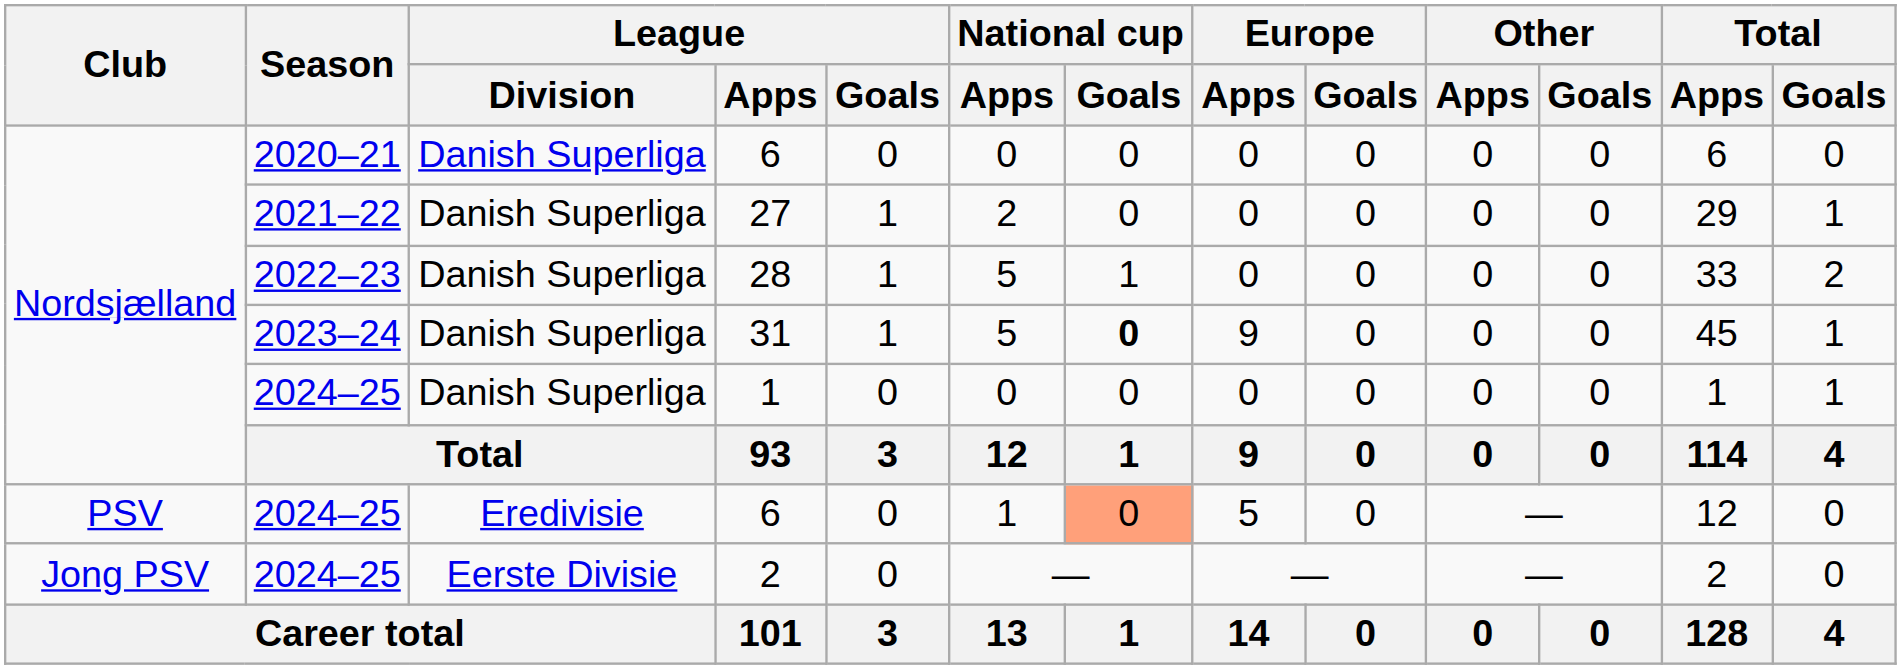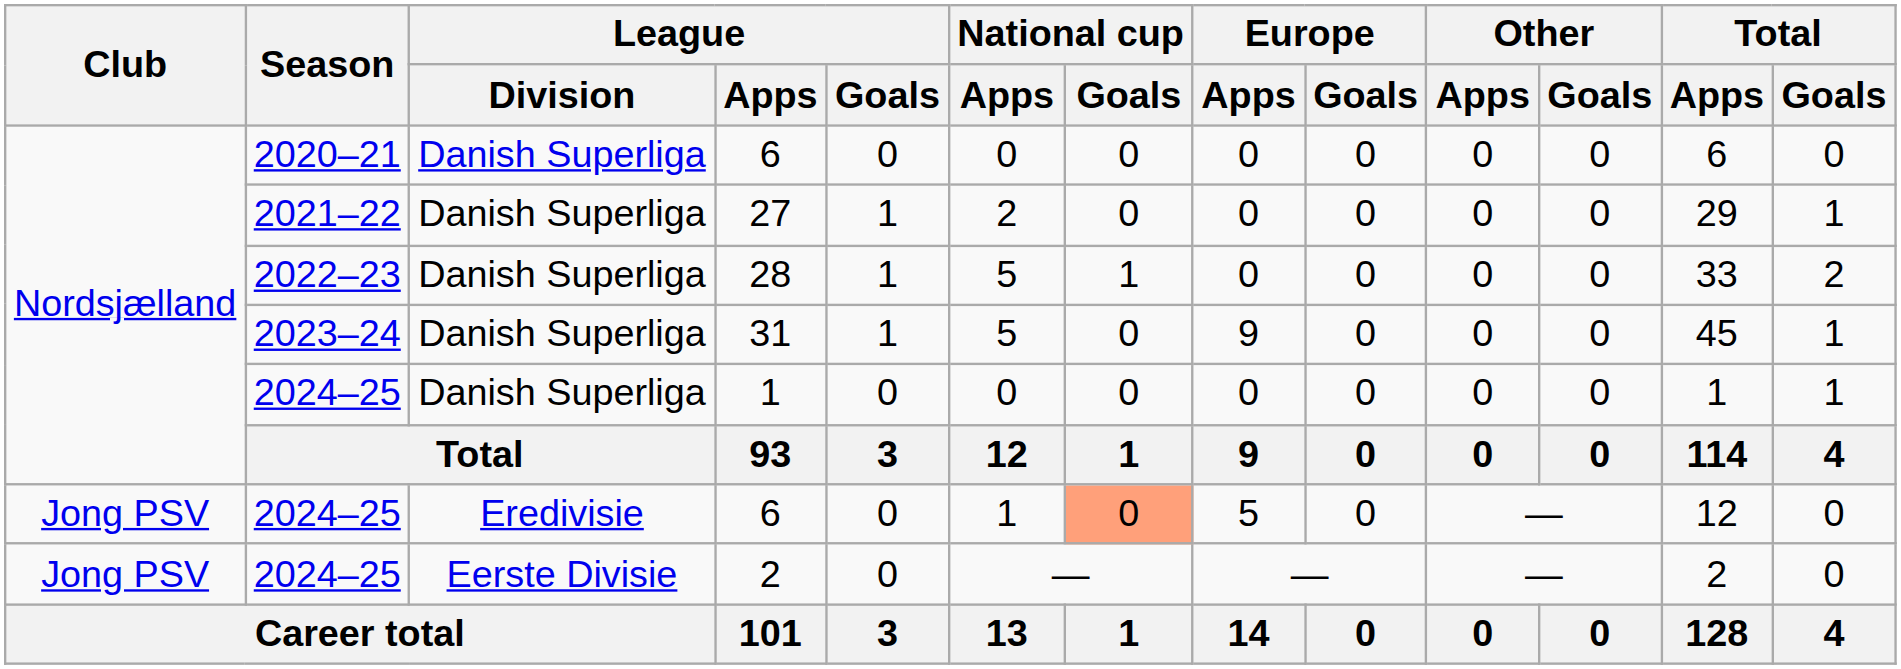31 | National cup / Goals: bold -> normal
2024–25 / 6 | Club: PSV -> Jong PSV
